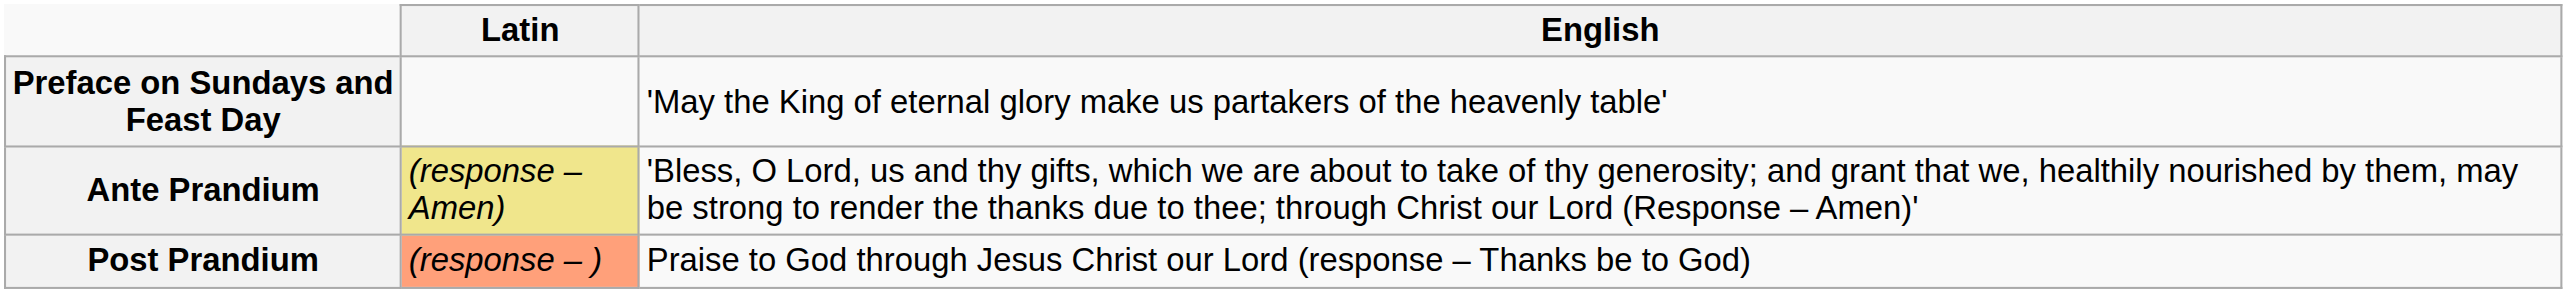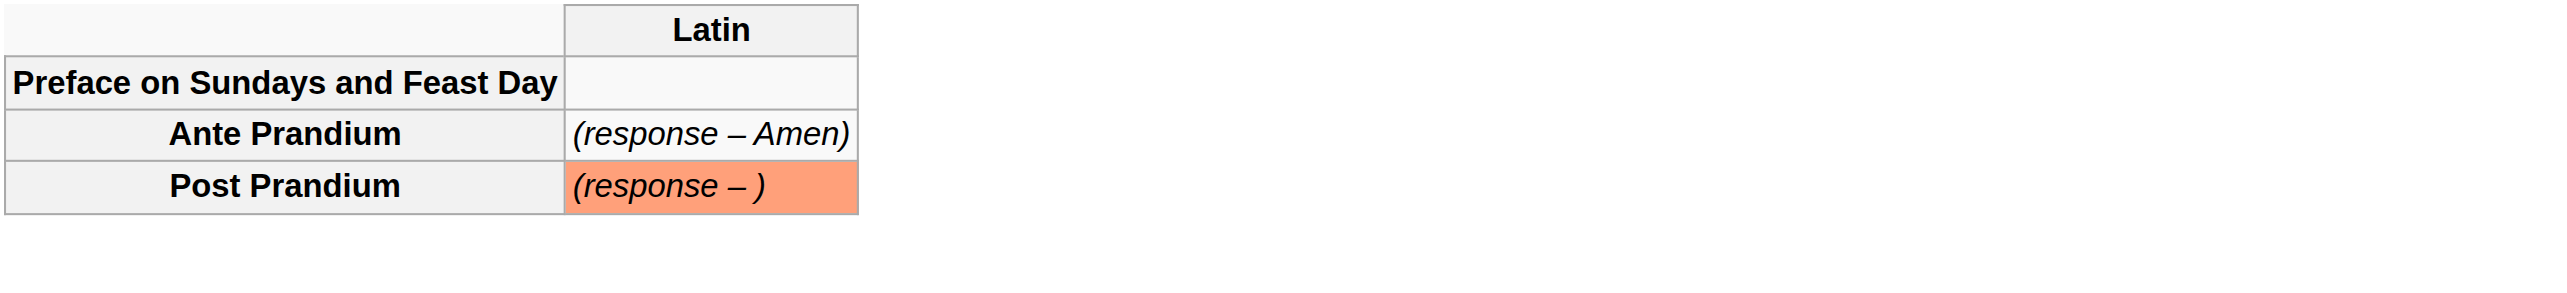- column: English | 'May the King of eternal glory make us partakers of the heavenly table' | 'Bless, O Lord, us and thy gifts, which we are about to take of thy generosity; and grant that we, healthily nourished by them, may be strong to render the thanks due to thee; through Christ our Lord (Response – Amen)' | Praise to God through Jesus Christ our Lord (response – Thanks be to God)
Ante Prandium | Latin: khaki background -> no background
